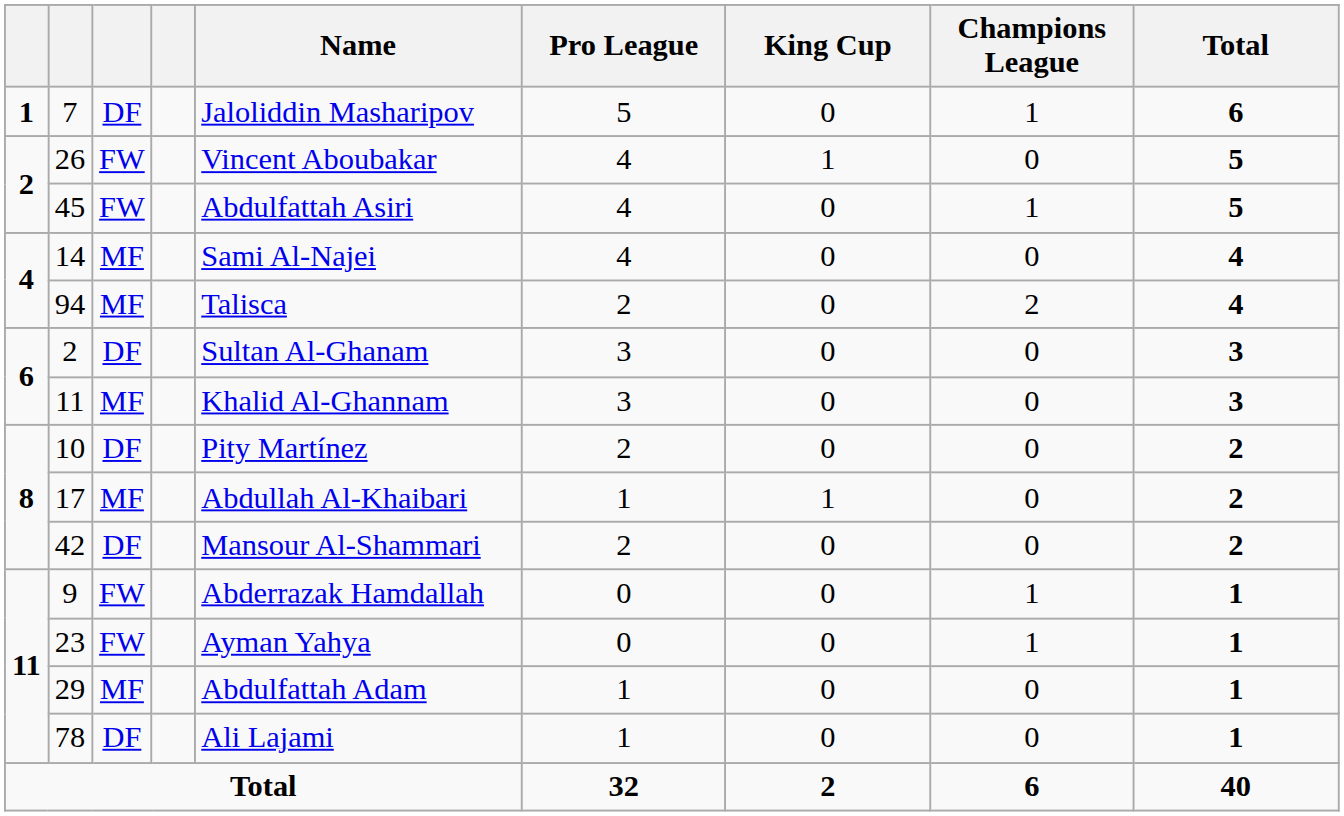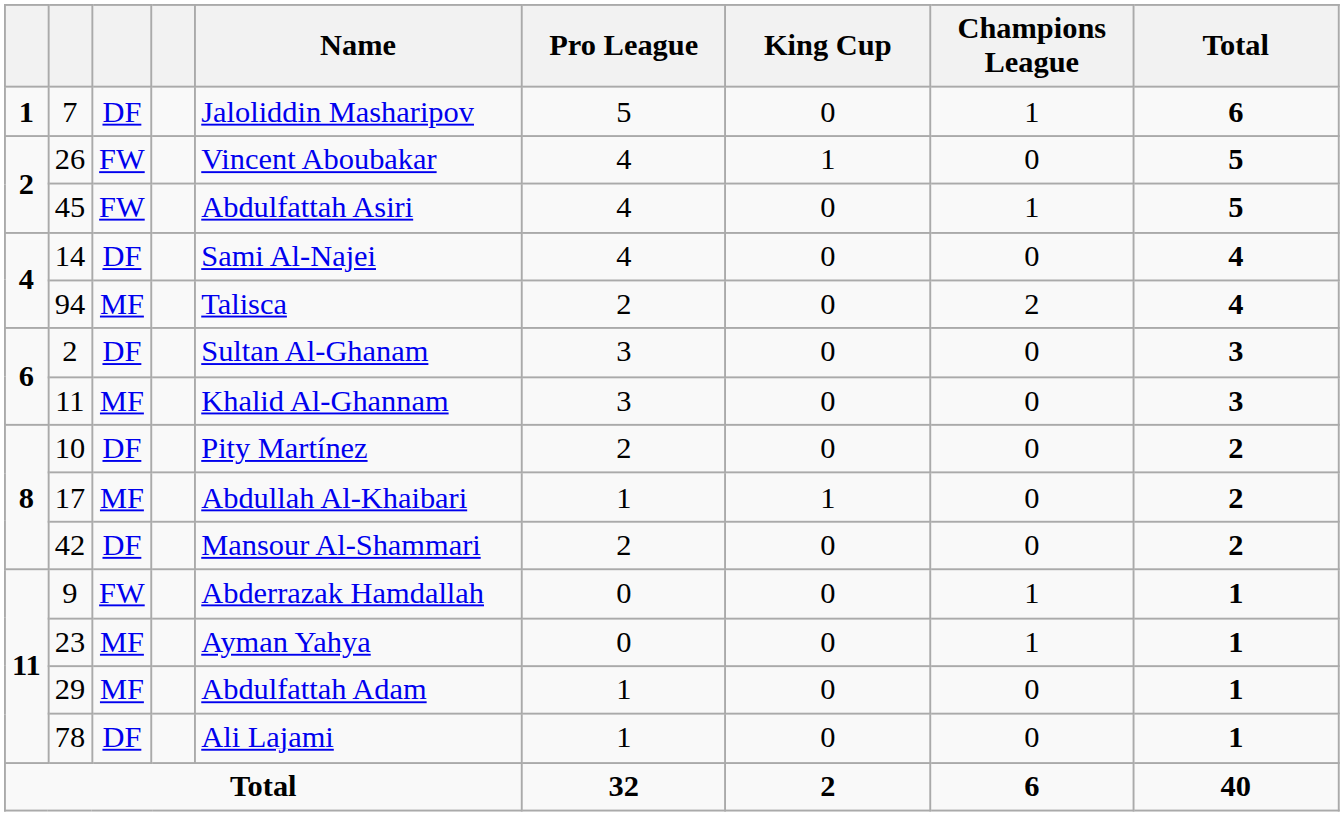14 | column 3: MF -> DF
23 | column 3: FW -> MF
